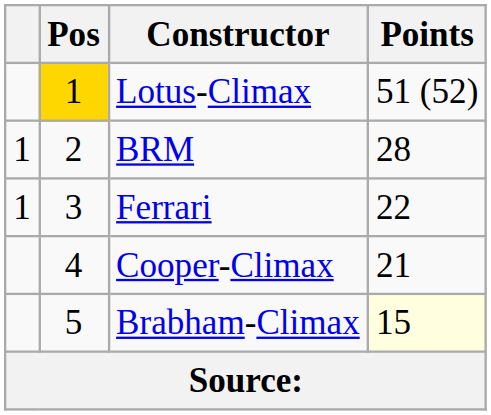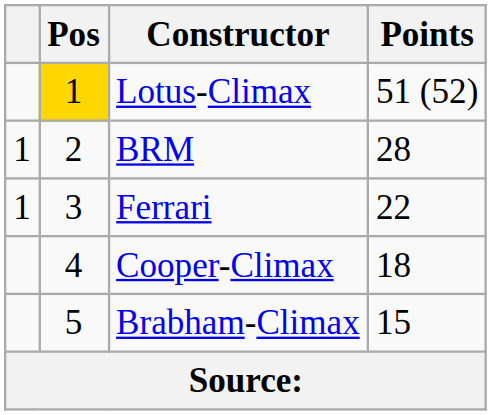Cooper-Climax | Points: 21 -> 18
Brabham-Climax | Points: lightyellow background -> no background
